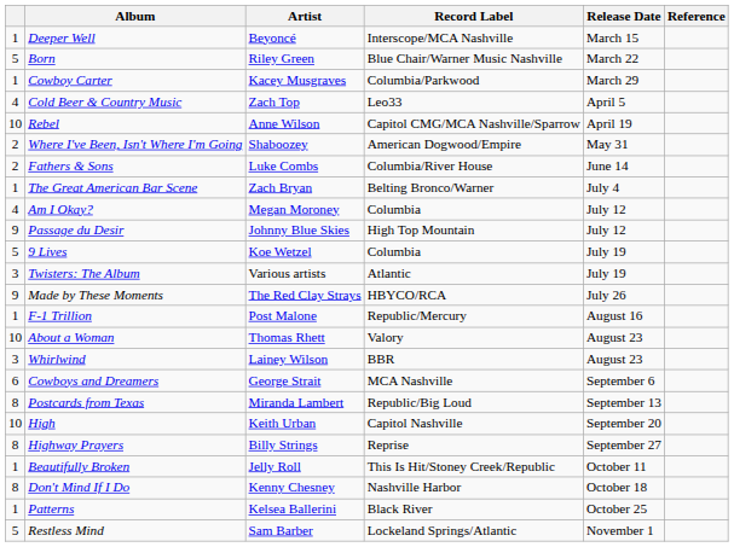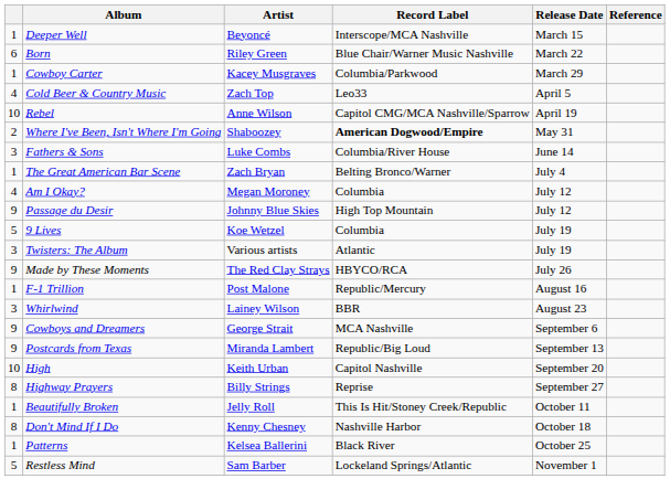Born | column 1: 5 -> 6
Where I've Been, Isn't Where I'm Going | Record Label: normal -> bold
Fathers & Sons | column 1: 2 -> 3
- row: 10 | About a Woman | Thomas Rhett | Valory | August 23
Cowboys and Dreamers | column 1: 6 -> 9
Postcards from Texas | column 1: 8 -> 9
